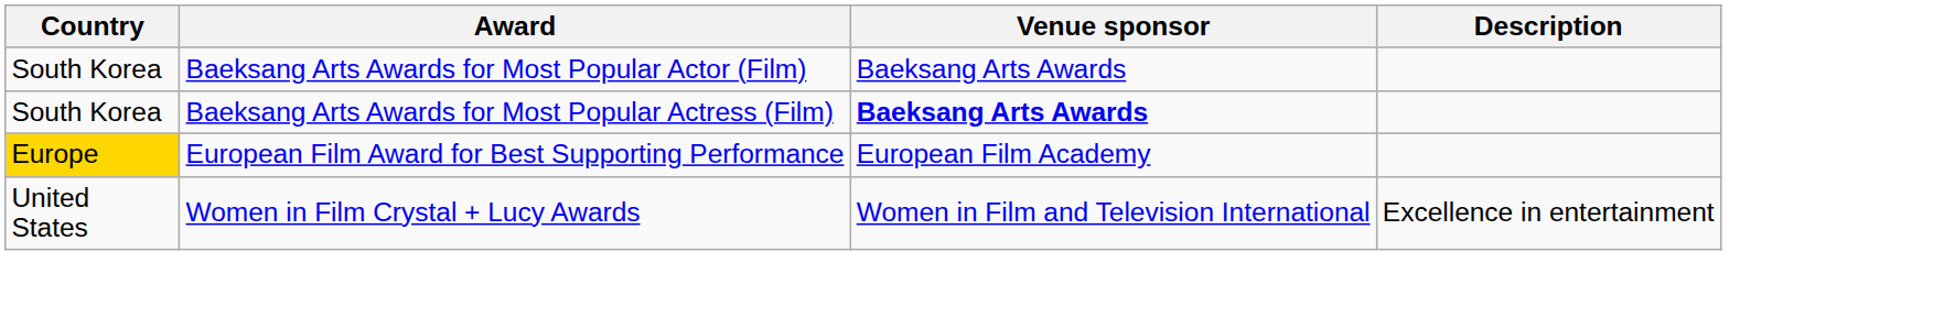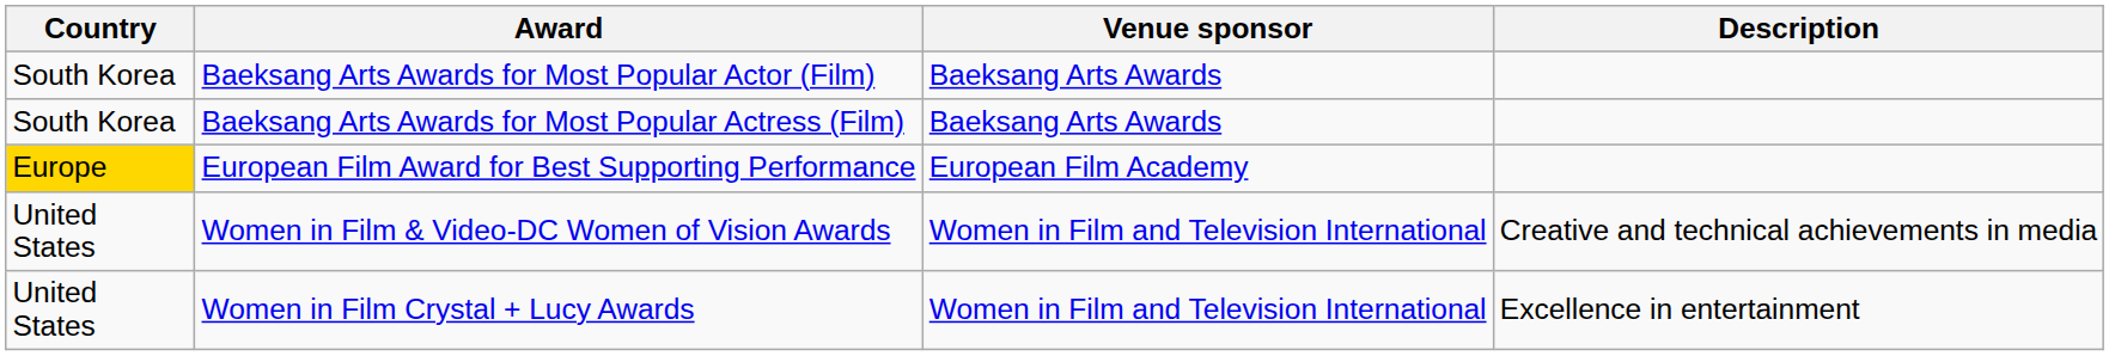Baeksang Arts Awards for Most Popular Actress (Film) | Venue sponsor: bold -> normal
+ row: United States | Women in Film & Video-DC Women of Vision Awards | Women in Film and Television International | Creative and technical achievements in media
